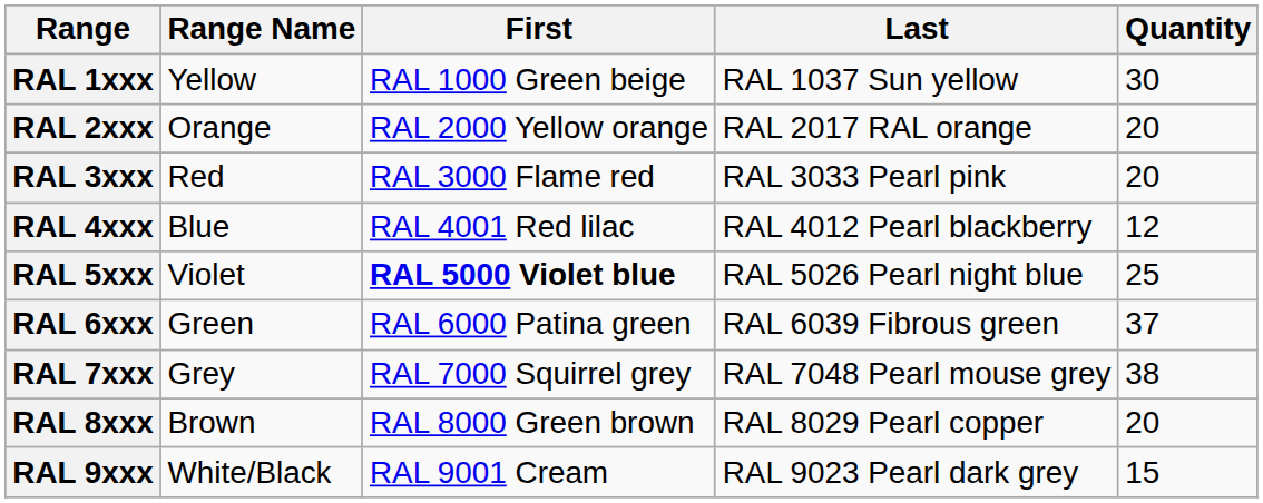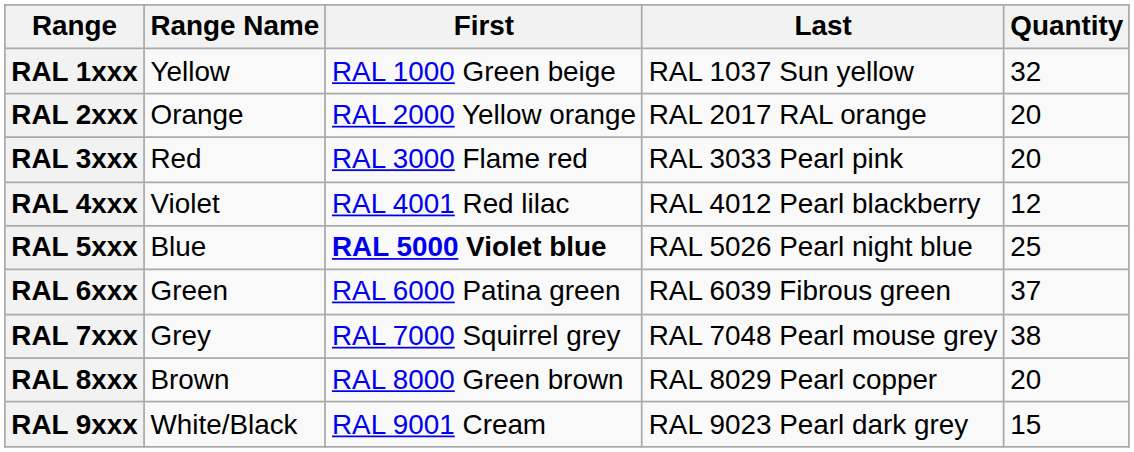RAL 1xxx | Quantity: 30 -> 32
RAL 4xxx | Range Name: Blue -> Violet
RAL 5xxx | Range Name: Violet -> Blue
